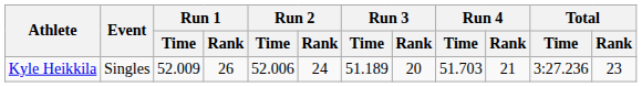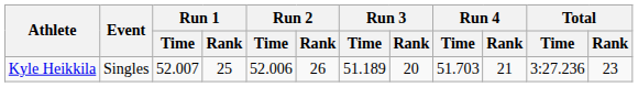Kyle Heikkila | Run 1 / Time: 52.009 -> 52.007
Kyle Heikkila | Run 1 / Rank: 26 -> 25
Kyle Heikkila | Run 2 / Rank: 24 -> 26
